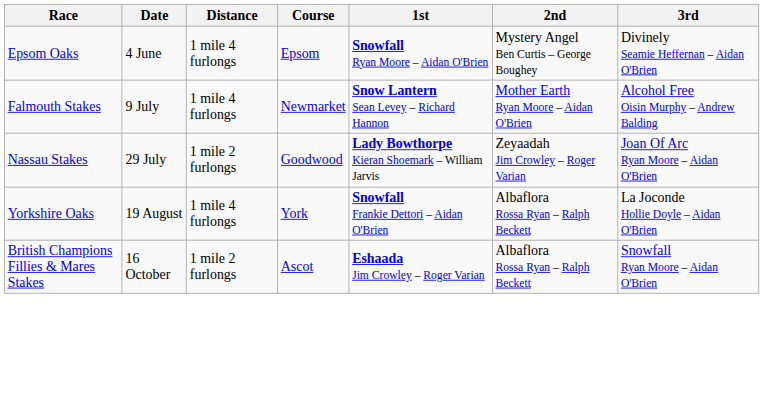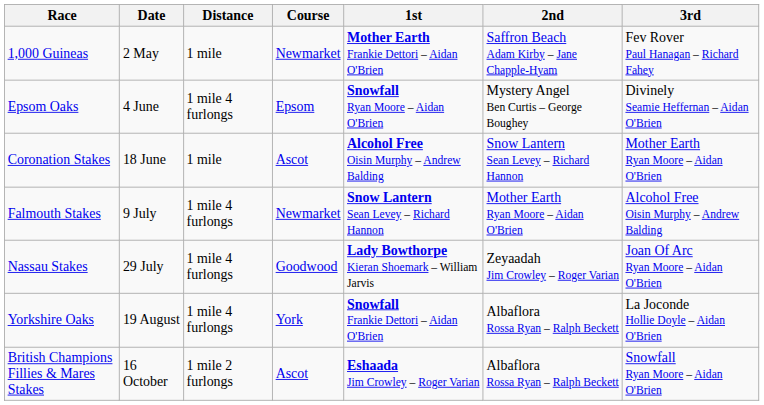+ row: 1,000 Guineas | 2 May | 1 mile | Newmarket | Mother Earth Frankie Dettori – Aidan O'Brien | Saffron Beach Adam Kirby – Jane Chapple-Hyam | Fev Rover Paul Hanagan – Richard Fahey
+ row: Coronation Stakes | 18 June | 1 mile | Ascot | Alcohol Free Oisin Murphy – Andrew Balding | Snow Lantern Sean Levey – Richard Hannon | Mother Earth Ryan Moore – Aidan O'Brien
Nassau Stakes | Distance: 1 mile 2 furlongs -> 1 mile 4 furlongs
